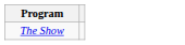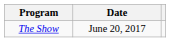+ column: Date | June 20, 2017
